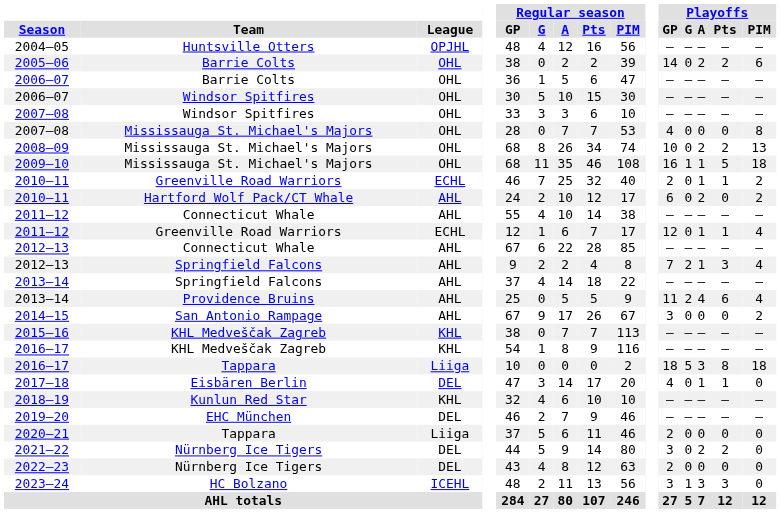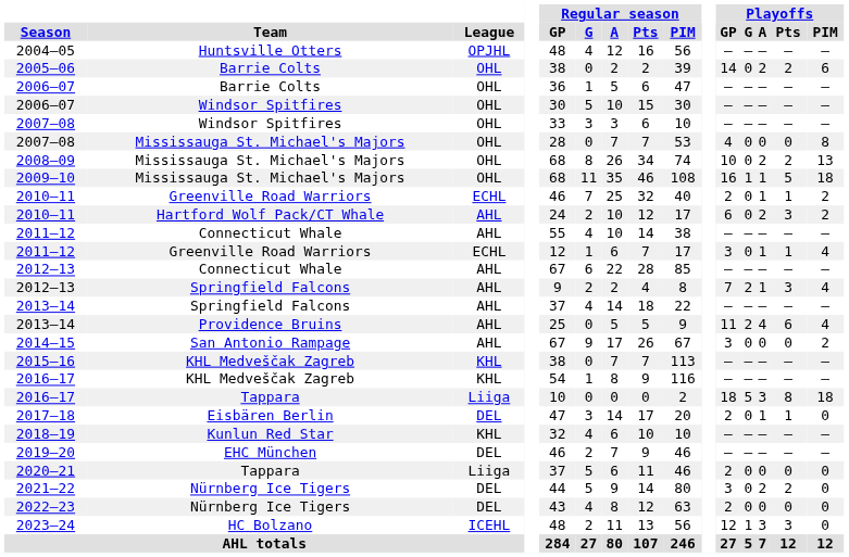2010–11 / Hartford Wolf Pack/CT Whale | Playoffs / Pts: 0 -> 3
2011–12 / Greenville Road Warriors | Playoffs / GP: 12 -> 3
2017–18 | Playoffs / GP: 4 -> 2
2023–24 | Playoffs / GP: 3 -> 12
